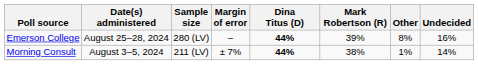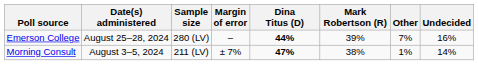Emerson College | Other: 8% -> 7%
Morning Consult | Dina Titus (D): 44% -> 47%
